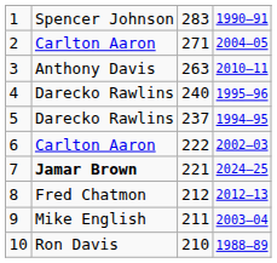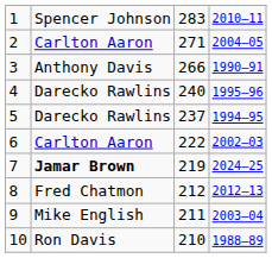1 | column 4: 1990–91 -> 2010–11
3 | column 3: 263 -> 266
3 | column 4: 2010–11 -> 1990–91
7 | column 3: 221 -> 219
